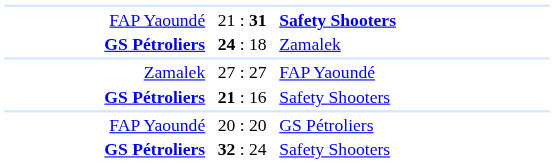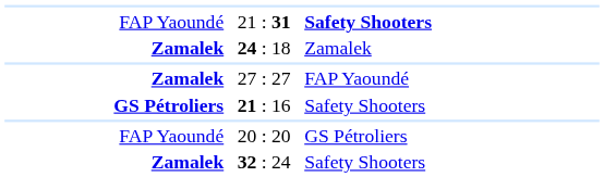24 : 18 | column 1: GS Pétroliers -> Zamalek
27 : 27 | column 1: normal -> bold
32 : 24 | column 1: GS Pétroliers -> Zamalek
